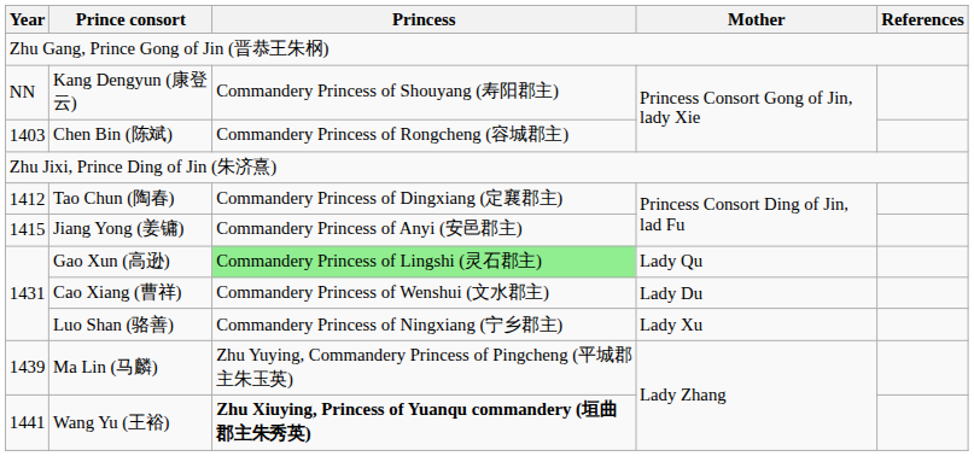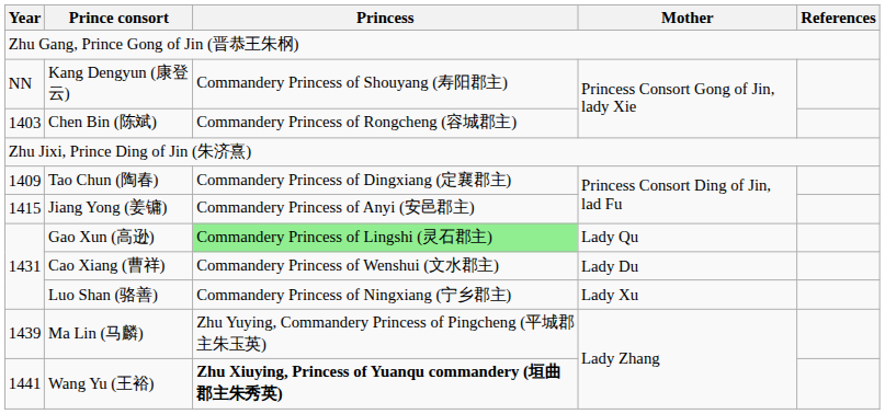Tao Chun (陶春) | Year: 1412 -> 1409
